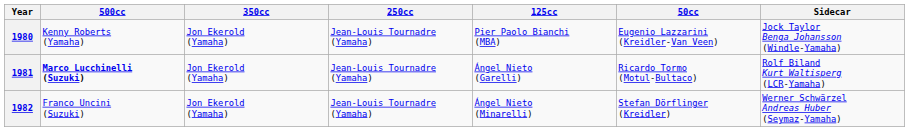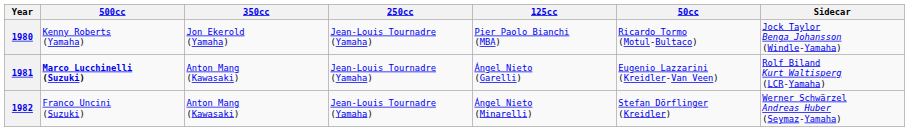1980 | 50cc: Eugenio Lazzarini (Kreidler-Van Veen) -> Ricardo Tormo (Motul-Bultaco)
1981 | 350cc: Jon Ekerold (Yamaha) -> Anton Mang (Kawasaki)
1981 | 50cc: Ricardo Tormo (Motul-Bultaco) -> Eugenio Lazzarini (Kreidler-Van Veen)
1982 | 350cc: Jon Ekerold (Yamaha) -> Anton Mang (Kawasaki)
